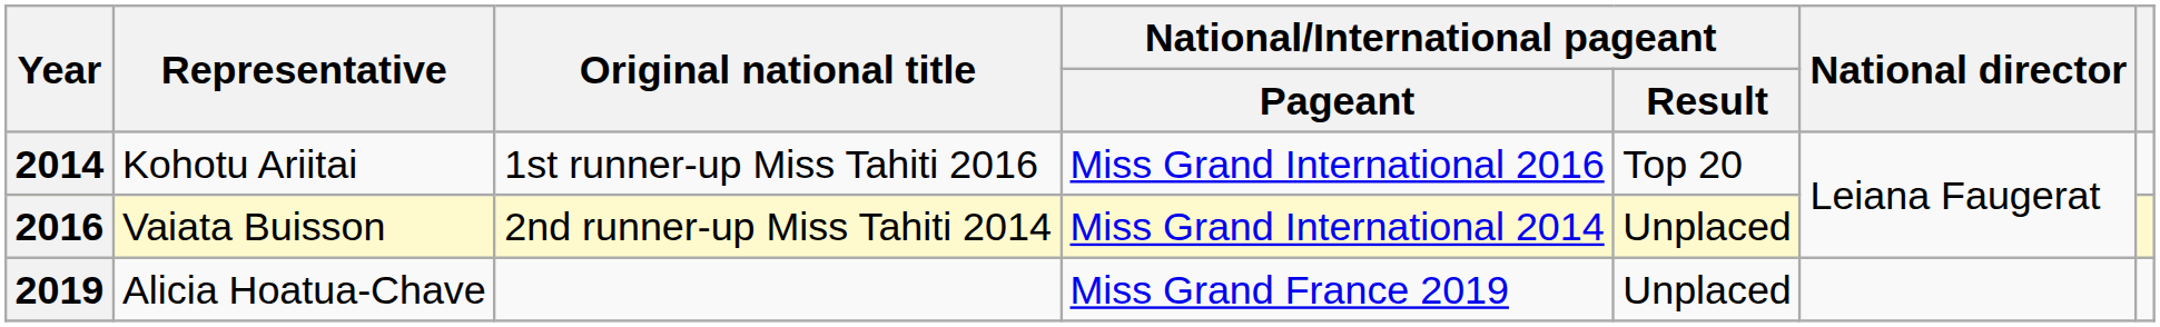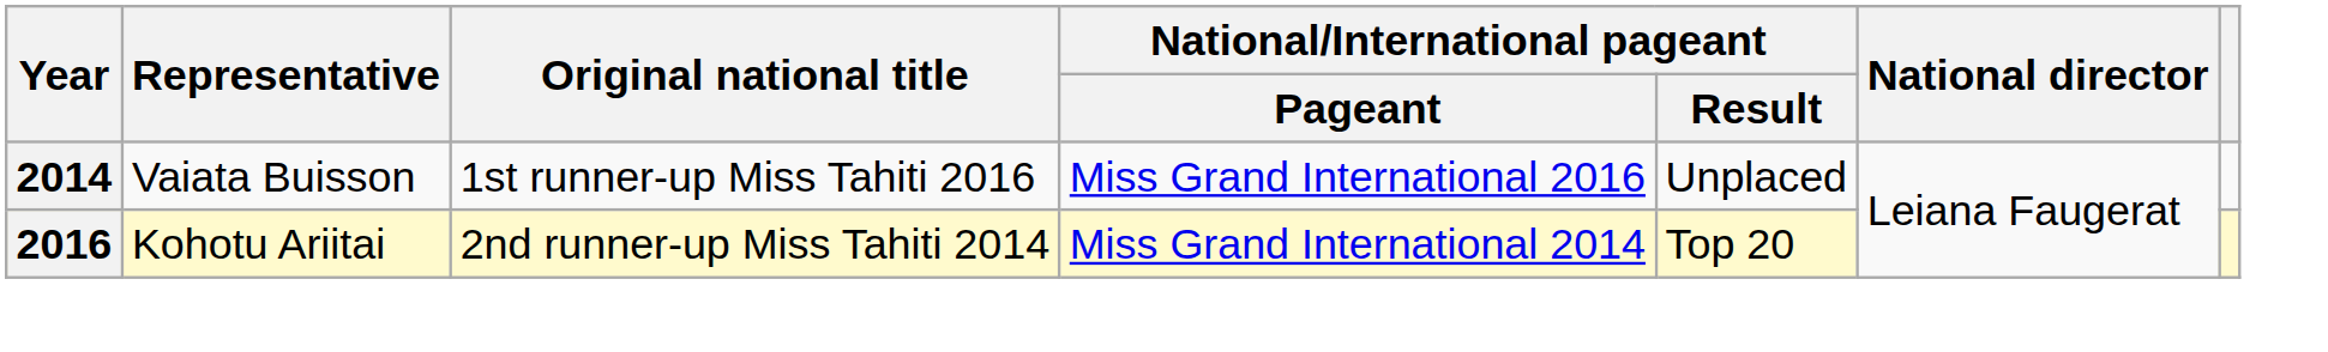2014 | Representative: Kohotu Ariitai -> Vaiata Buisson
2014 | National/International pageant / Result: Top 20 -> Unplaced
2016 | Representative: Vaiata Buisson -> Kohotu Ariitai
2016 | National/International pageant / Result: Unplaced -> Top 20
- row: 2019 | Alicia Hoatua-Chave | Miss Grand France 2019 | Unplaced
